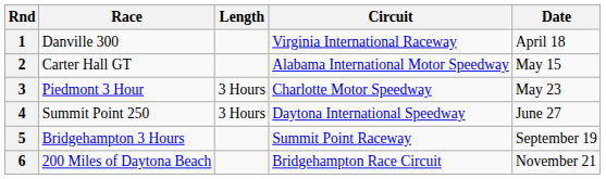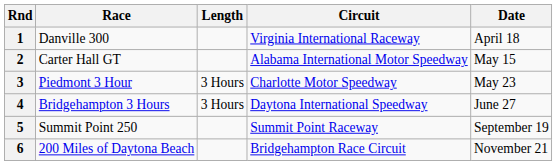4 | Race: Summit Point 250 -> Bridgehampton 3 Hours
5 | Race: Bridgehampton 3 Hours -> Summit Point 250
